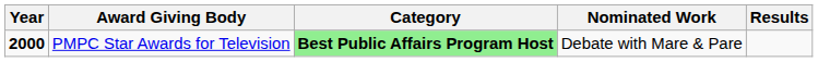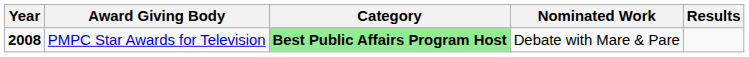PMPC Star Awards for Television | Year: 2000 -> 2008
